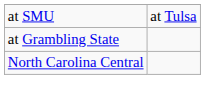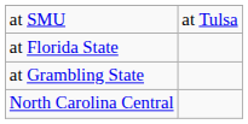+ row: at Florida State
